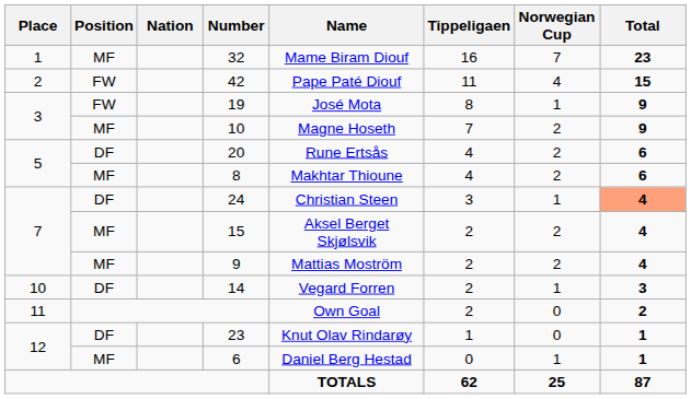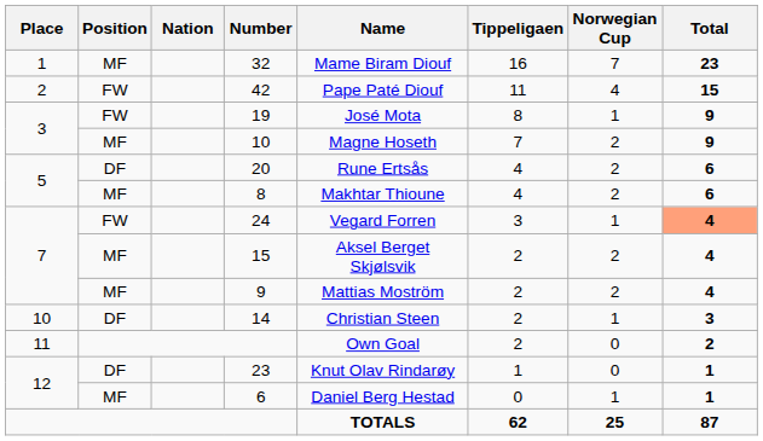24 | Position: DF -> FW
24 | Name: Christian Steen -> Vegard Forren
14 | Name: Vegard Forren -> Christian Steen
